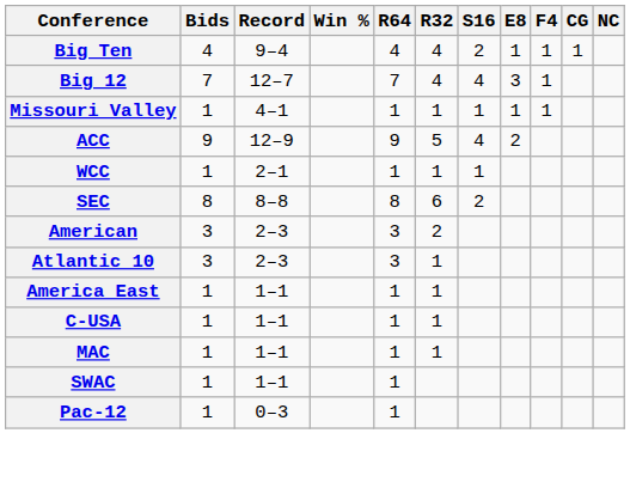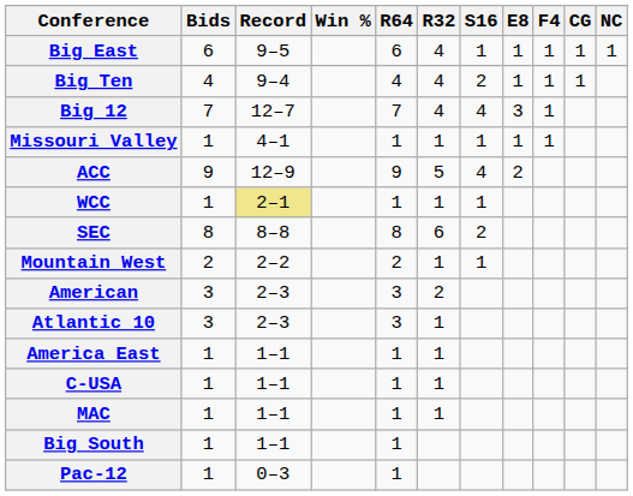+ row: Big East | 6 | 9–5 | 6 | 4 | 1 | 1 | 1 | 1 | 1
WCC | Record: no background -> khaki background
+ row: Mountain West | 2 | 2–2 | 2 | 1 | 1
+ row: Big South | 1 | 1–1 | 1
- row: SWAC | 1 | 1–1 | 1
